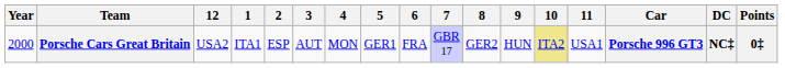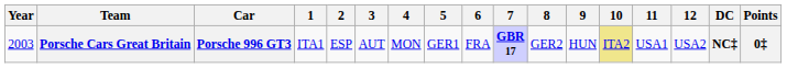columns swapped: Car <-> 12
Porsche Cars Great Britain | Year: 2000 -> 2003
Porsche Cars Great Britain | 7: normal -> bold
